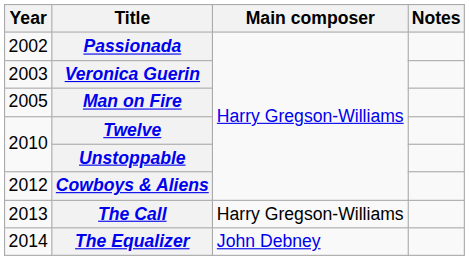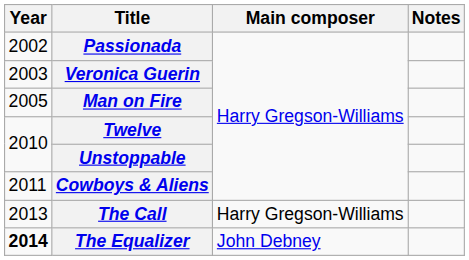Cowboys & Aliens | Year: 2012 -> 2011
The Equalizer | Year: normal -> bold
